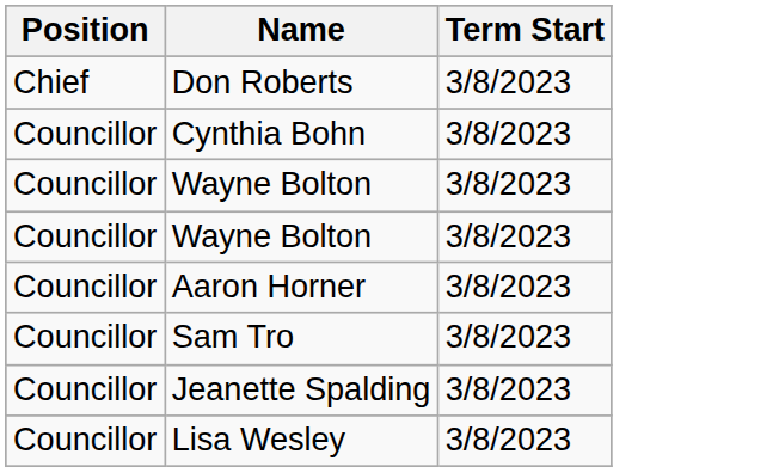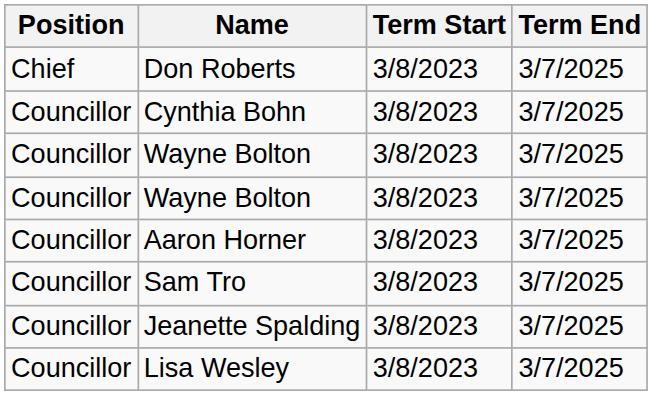+ column: Term End | 3/7/2025 | 3/7/2025 | 3/7/2025 | 3/7/2025 | 3/7/2025 | 3/7/2025 | 3/7/2025 | 3/7/2025
